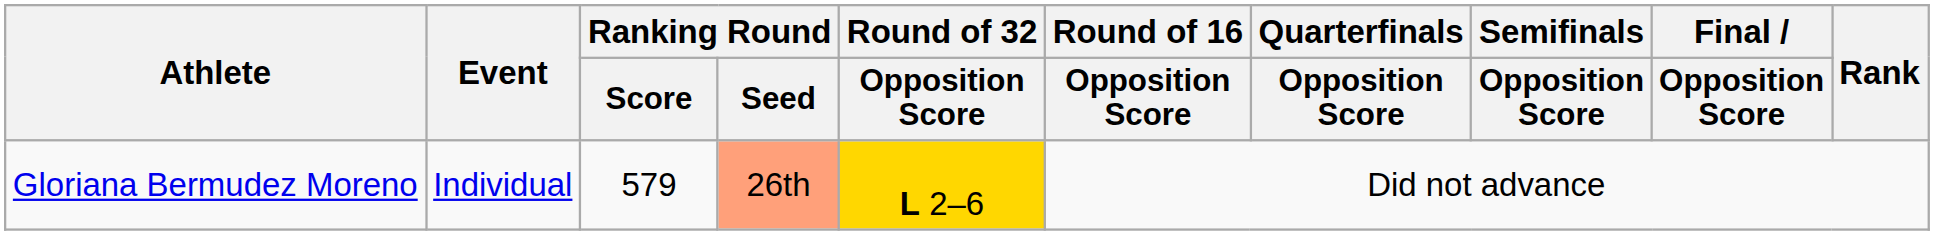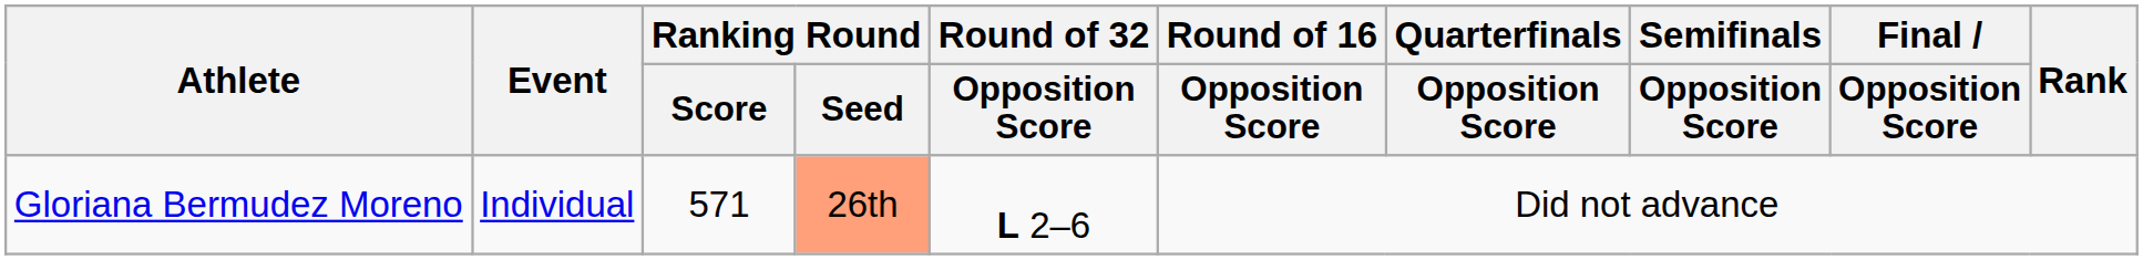Gloriana Bermudez Moreno | Ranking Round / Score: 579 -> 571
Gloriana Bermudez Moreno | Round of 32 / Opposition Score: gold background -> no background
